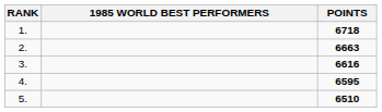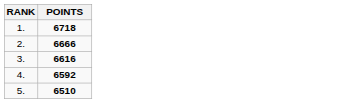- column: 1985 WORLD BEST PERFORMERS
2. | POINTS: 6663 -> 6666
4. | POINTS: 6595 -> 6592
